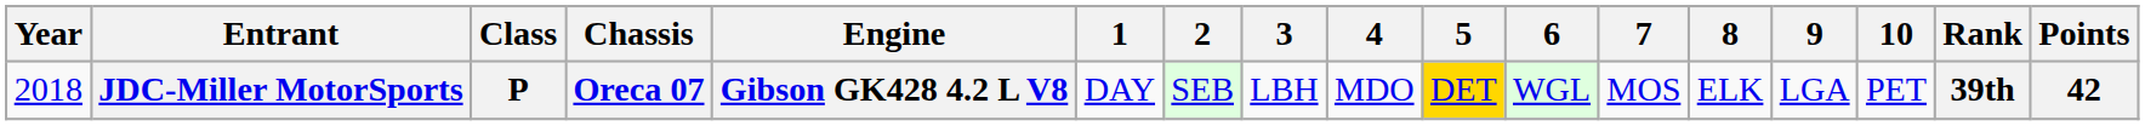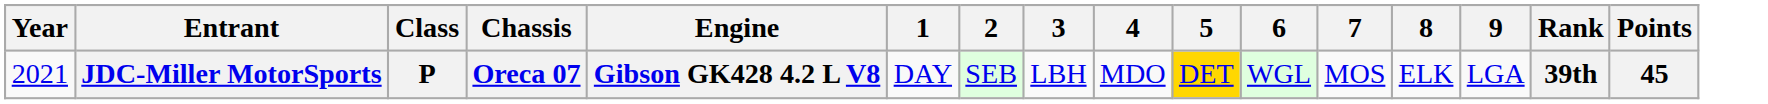- column: 10 | PET
JDC-Miller MotorSports | Year: 2018 -> 2021
JDC-Miller MotorSports | Points: 42 -> 45
